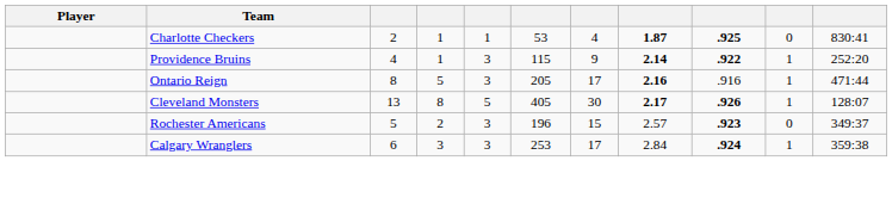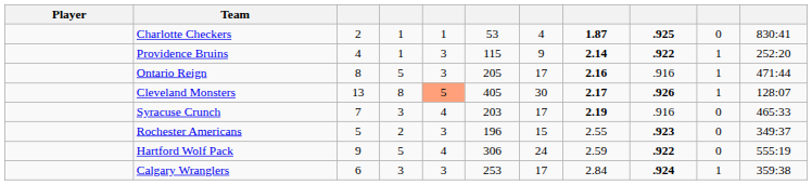Cleveland Monsters | column 5: no background -> lightsalmon background
+ row: Syracuse Crunch | 7 | 3 | 4 | 203 | 17 | 2.19 | .916 | 0 | 465:33
Rochester Americans | column 8: 2.57 -> 2.55
+ row: Hartford Wolf Pack | 9 | 5 | 4 | 306 | 24 | 2.59 | .922 | 0 | 555:19
